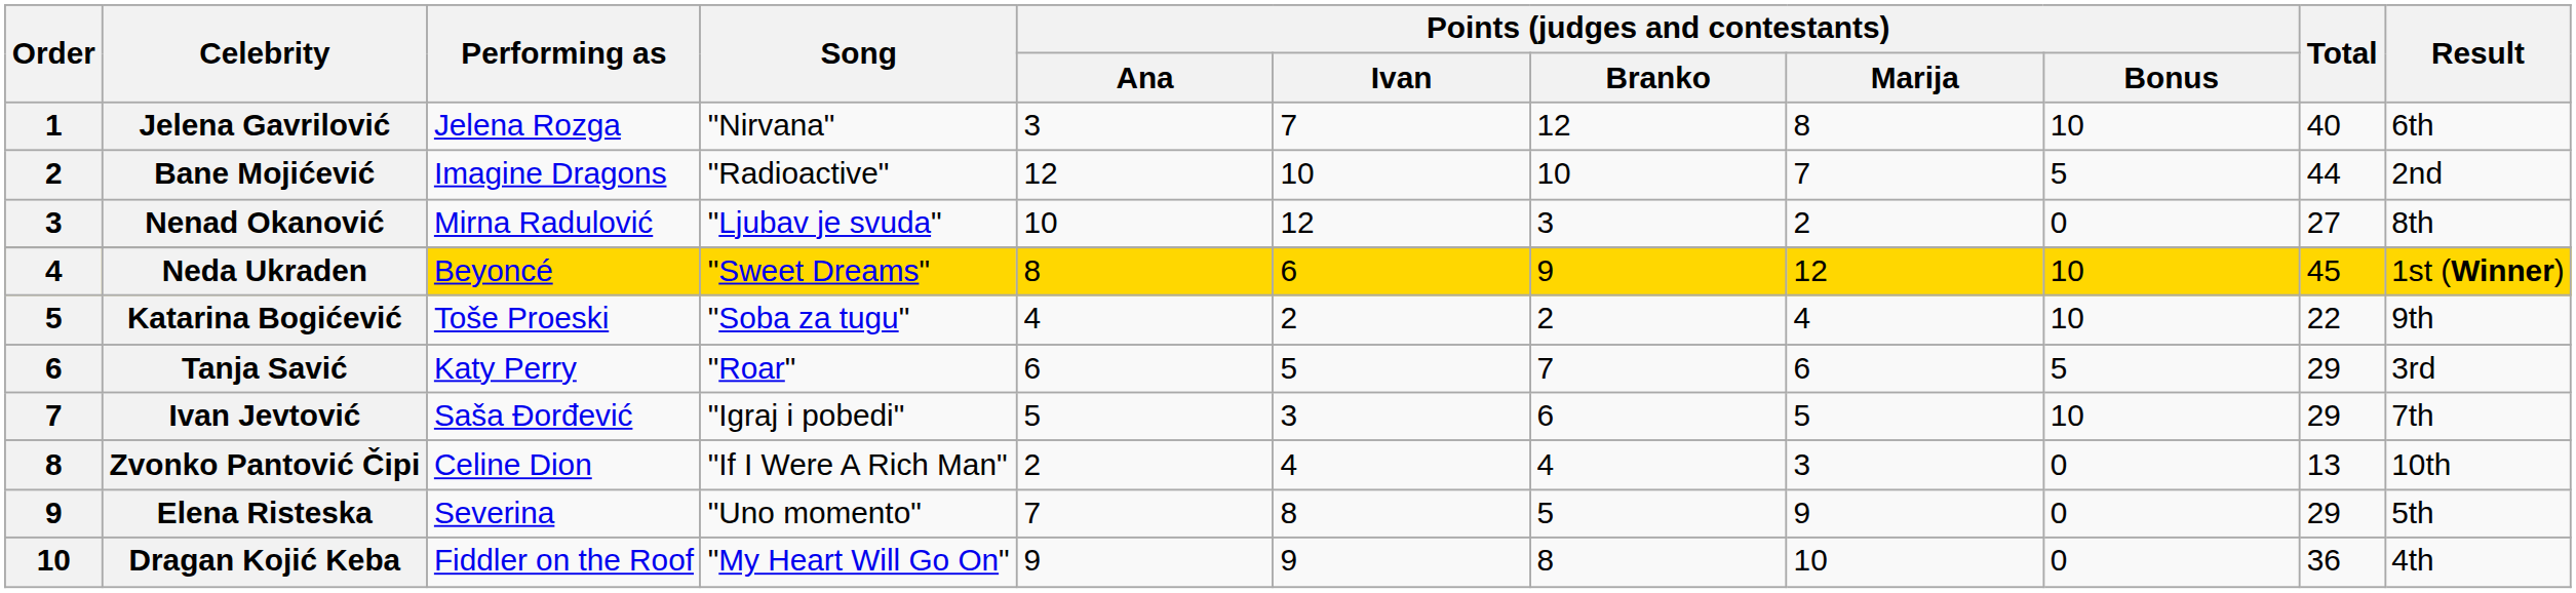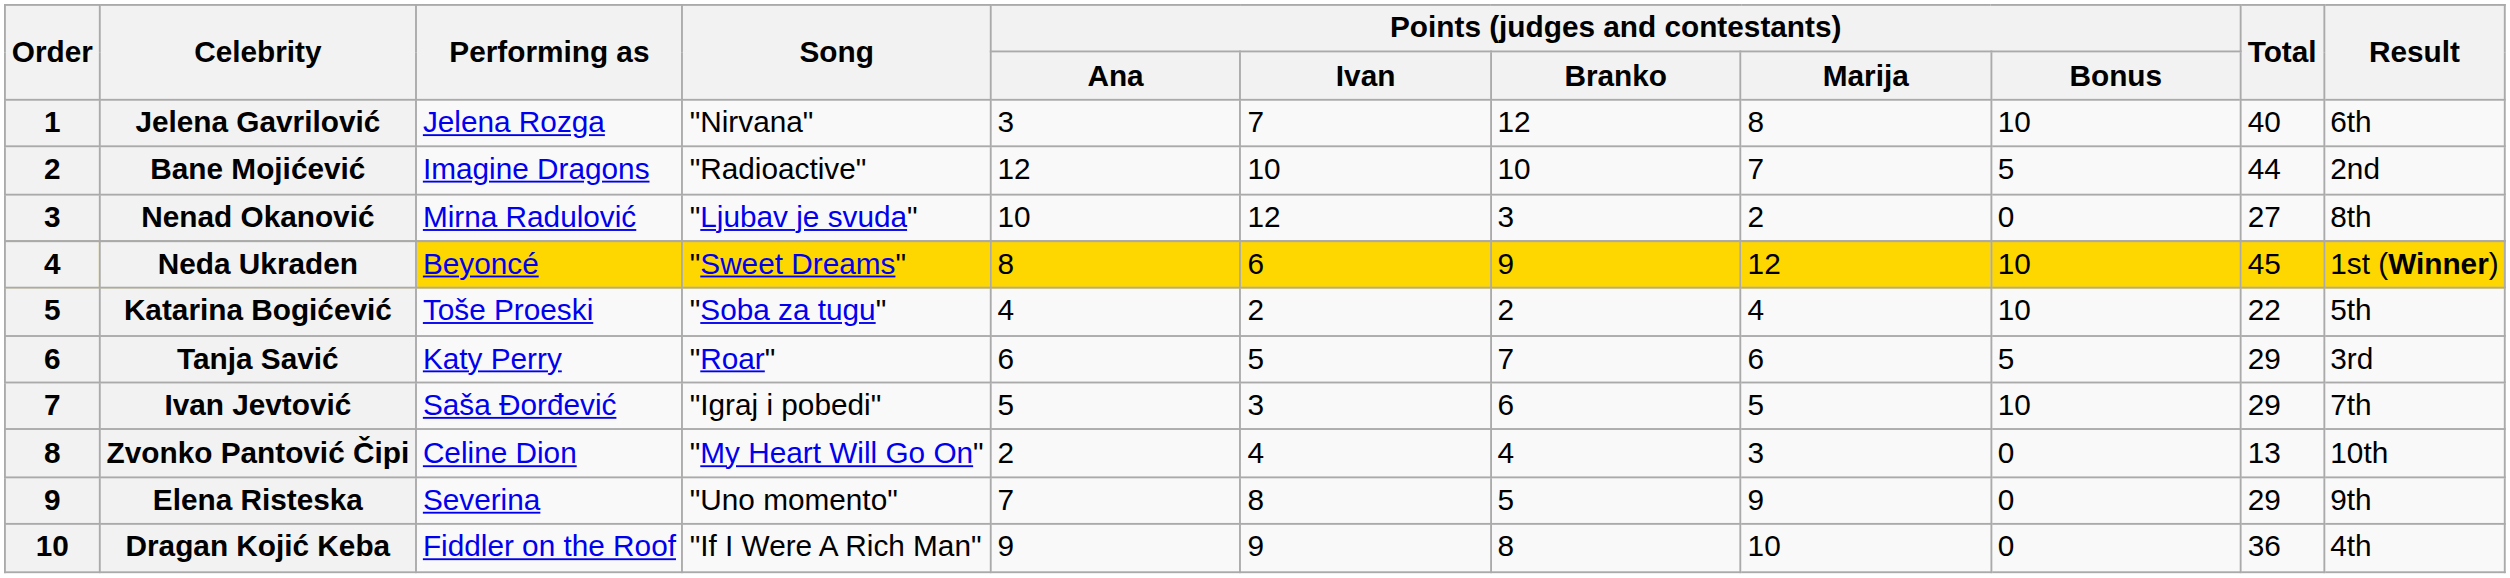Katarina Bogićević | Result: 9th -> 5th
Zvonko Pantović Čipi | Song: "If I Were A Rich Man" -> "My Heart Will Go On"
Elena Risteska | Result: 5th -> 9th
Dragan Kojić Keba | Song: "My Heart Will Go On" -> "If I Were A Rich Man"
